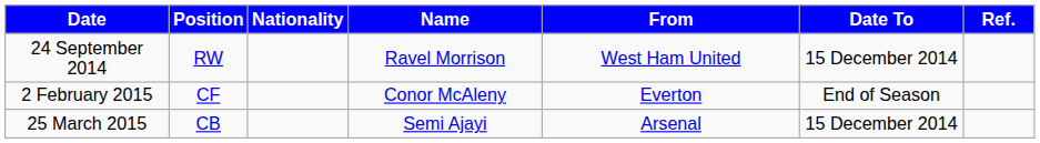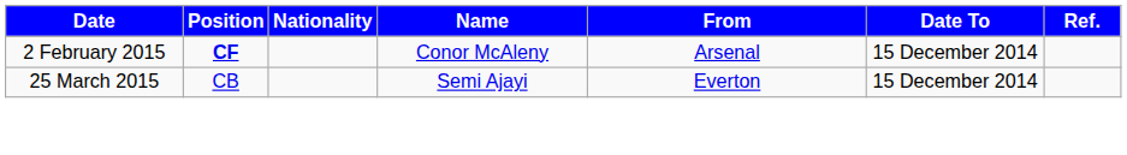- row: 24 September 2014 | RW | Ravel Morrison | West Ham United | 15 December 2014
2 February 2015 | Position: normal -> bold
2 February 2015 | From: Everton -> Arsenal
2 February 2015 | Date To: End of Season -> 15 December 2014
25 March 2015 | From: Arsenal -> Everton
